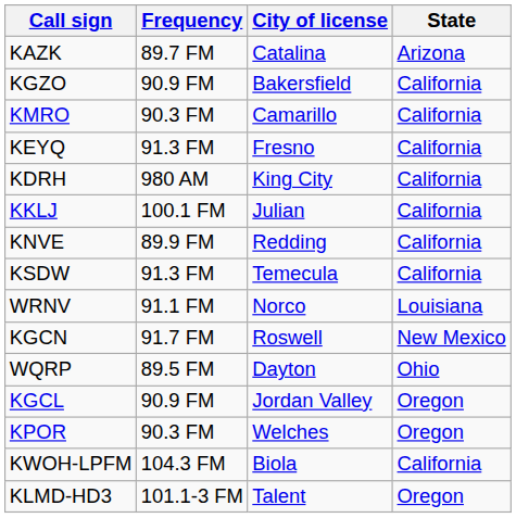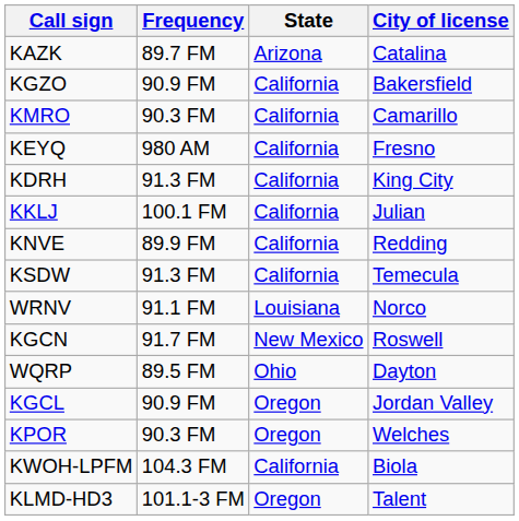columns swapped: City of license <-> State
KEYQ | Frequency: 91.3 FM -> 980 AM
KDRH | Frequency: 980 AM -> 91.3 FM
